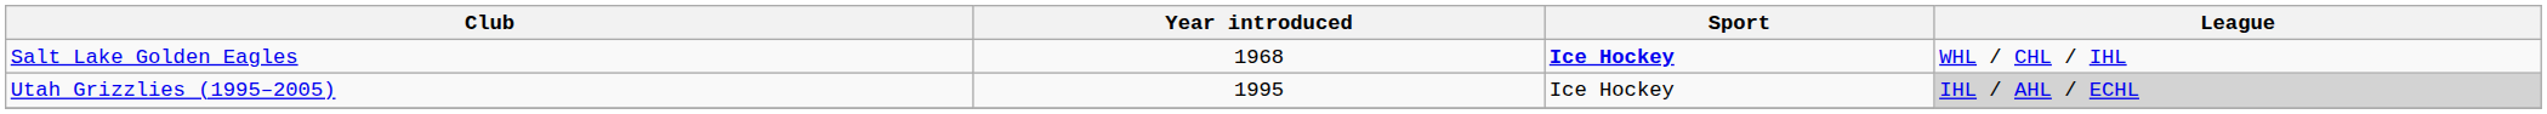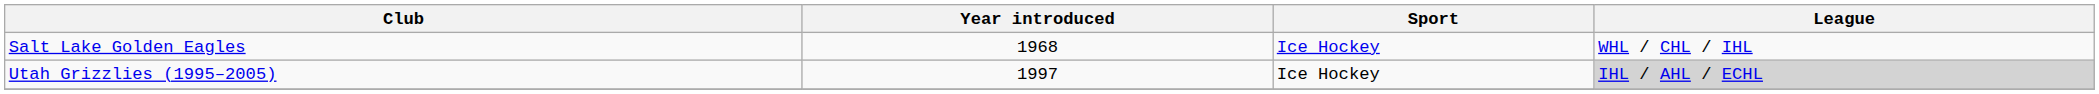Salt Lake Golden Eagles | Sport: bold -> normal
Utah Grizzlies (1995–2005) | Year introduced: 1995 -> 1997
